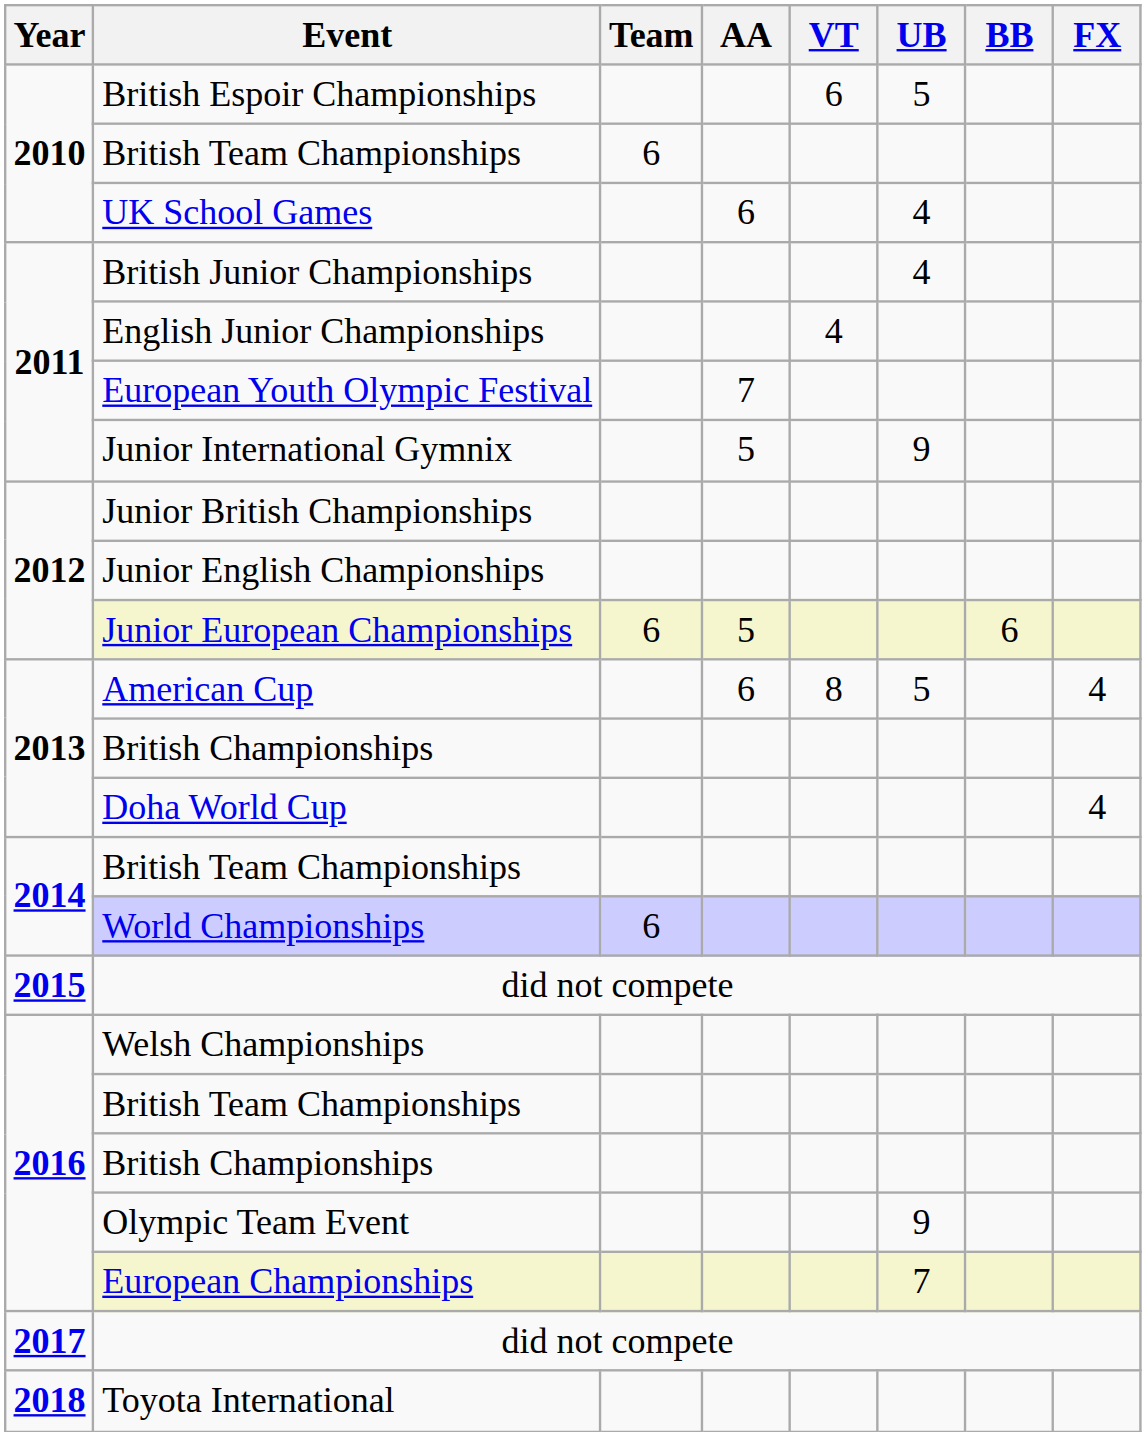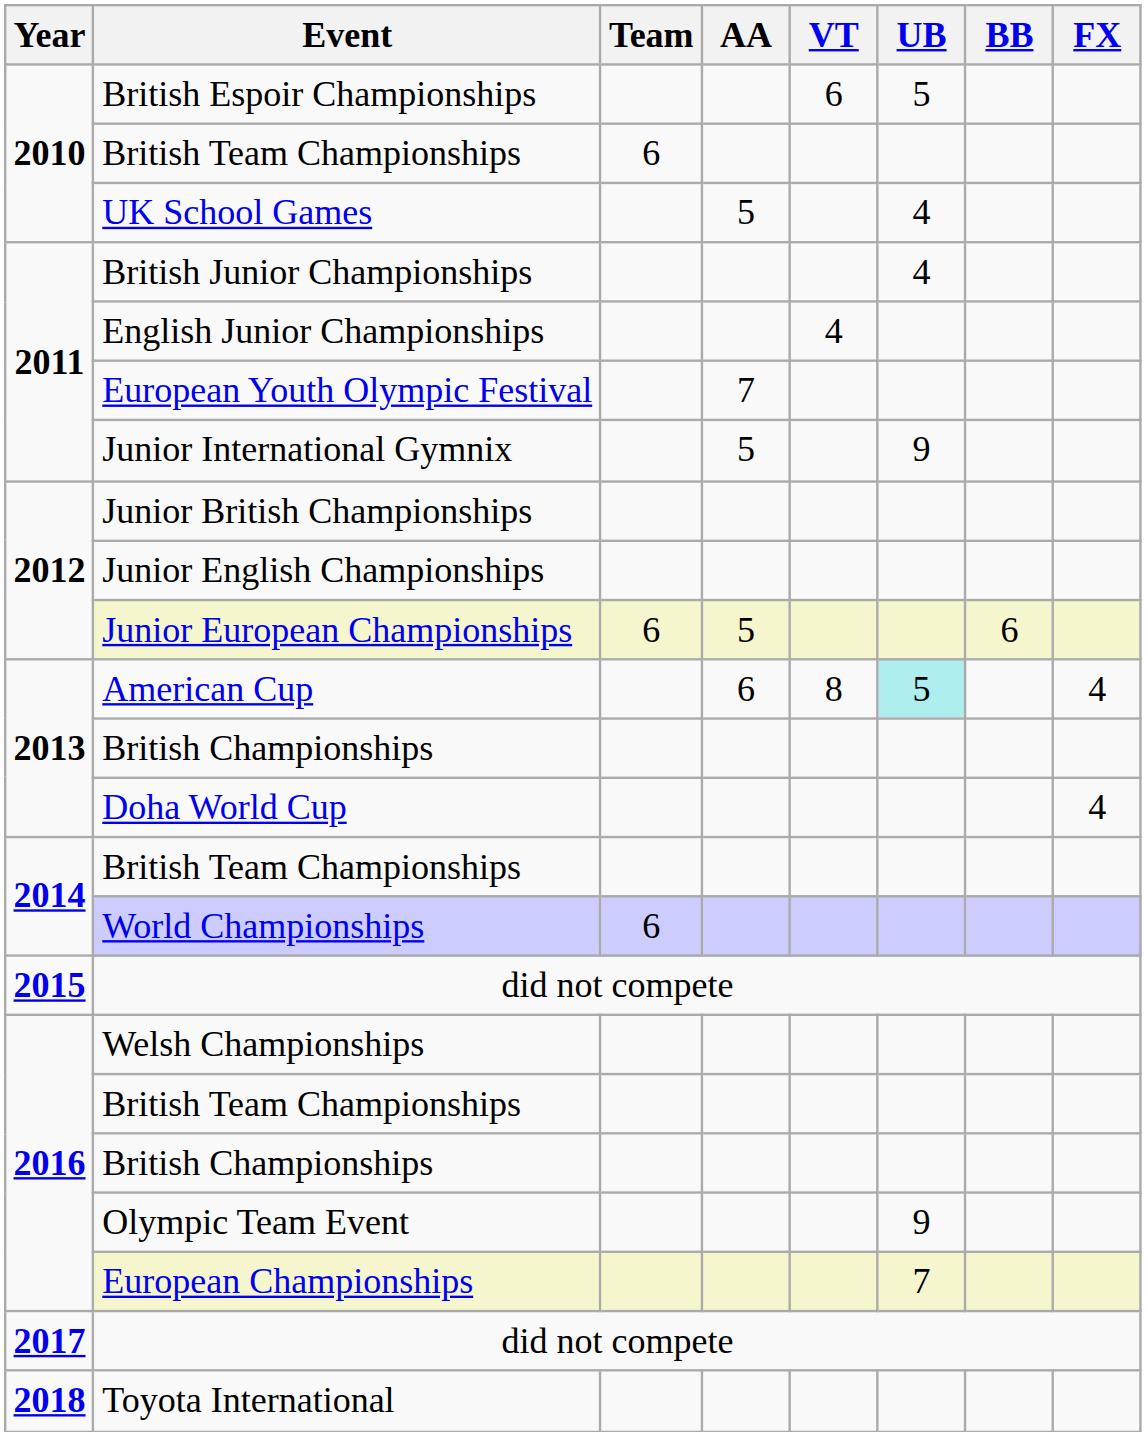UK School Games | AA: 6 -> 5
American Cup | UB: no background -> paleturquoise background
